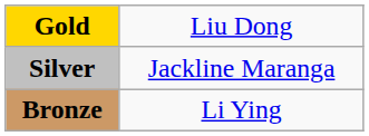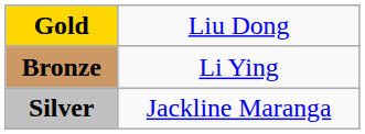rows swapped: Silver <-> Bronze
